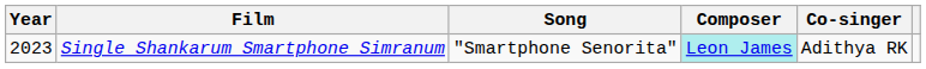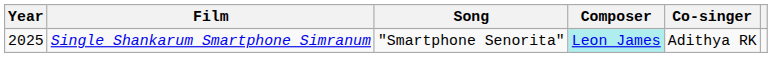Single Shankarum Smartphone Simranum | Year: 2023 -> 2025
